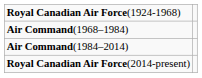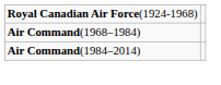- row: Royal Canadian Air Force(2014-present)
